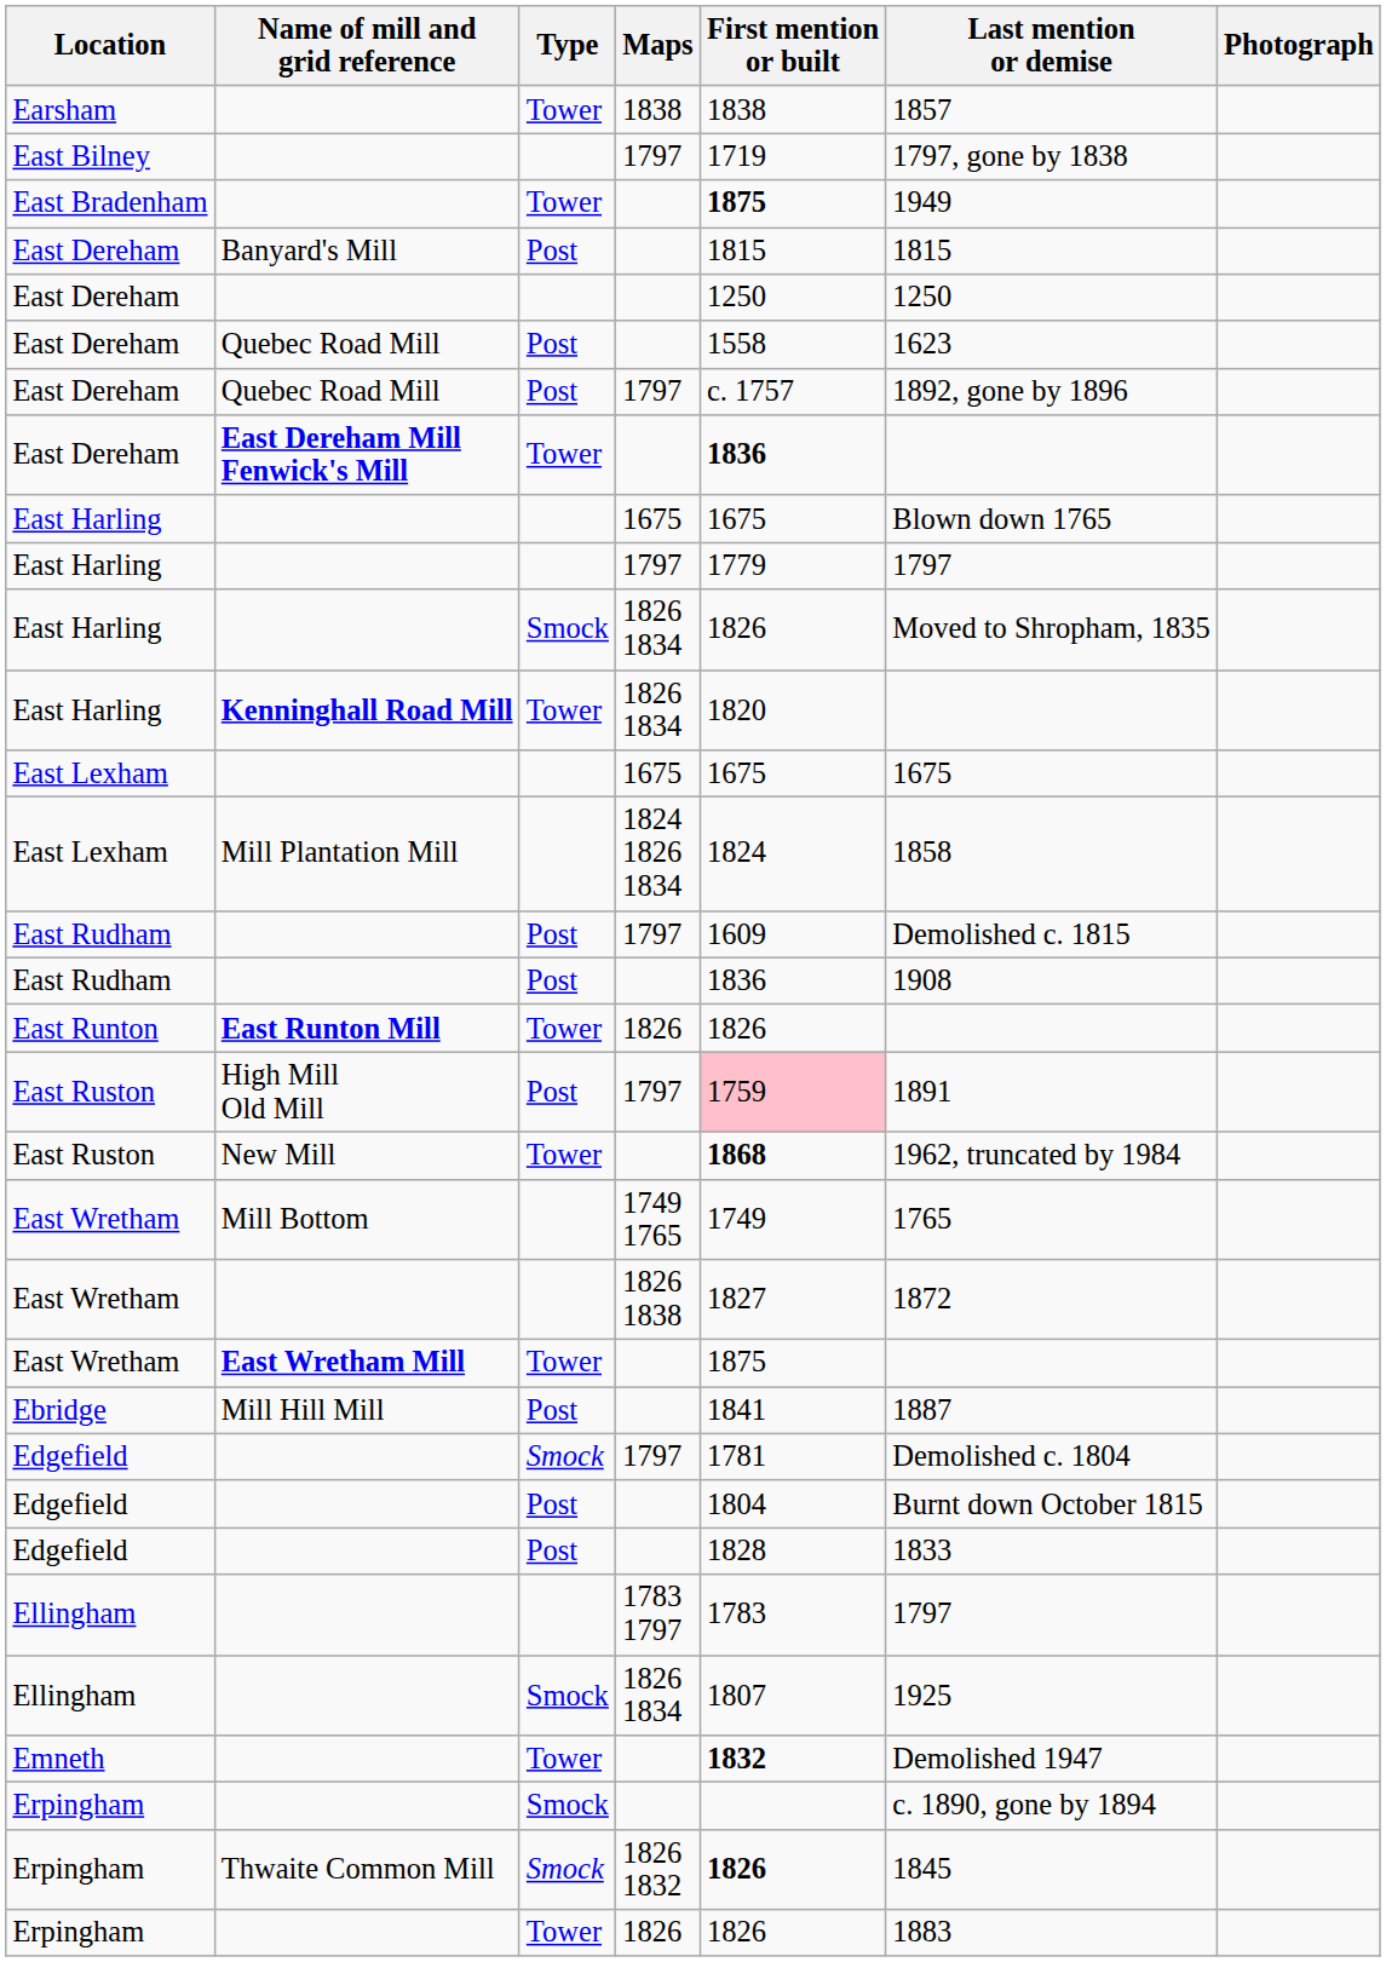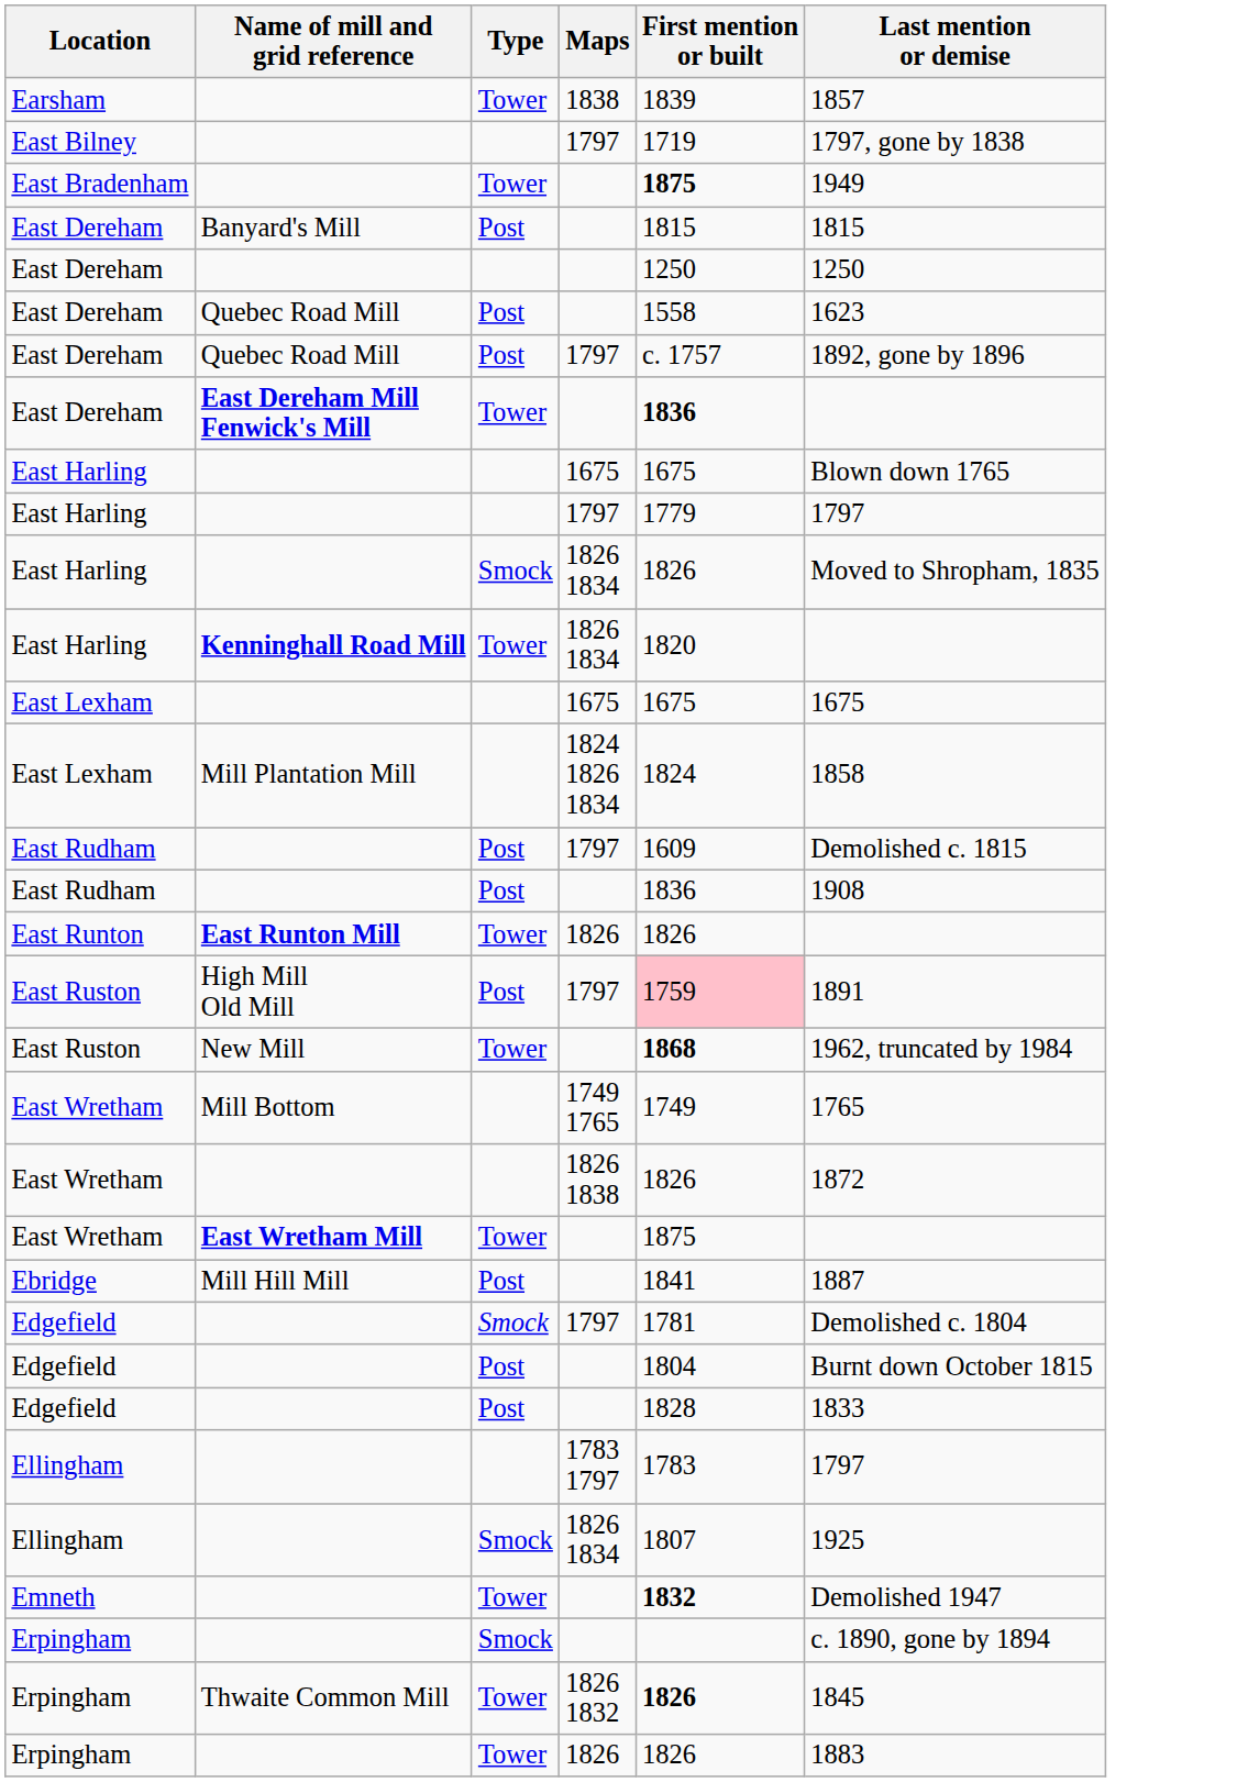- column: Photograph
Earsham | First mention or built: 1838 -> 1839
East Wretham / 1826 1838 | First mention or built: 1827 -> 1826
Erpingham / 1826 1832 | Type: Smock -> Tower
